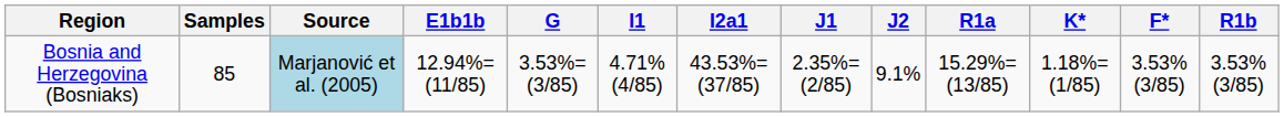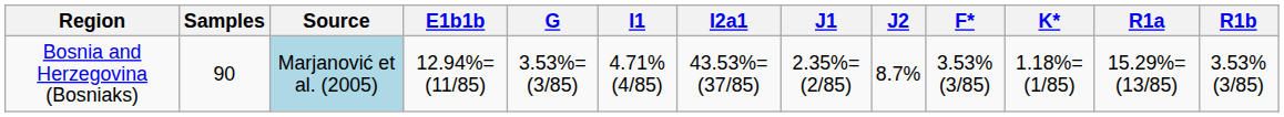columns swapped: F* <-> R1a
Bosnia and Herzegovina (Bosniaks) | Samples: 85 -> 90
Bosnia and Herzegovina (Bosniaks) | J2: 9.1% -> 8.7%
